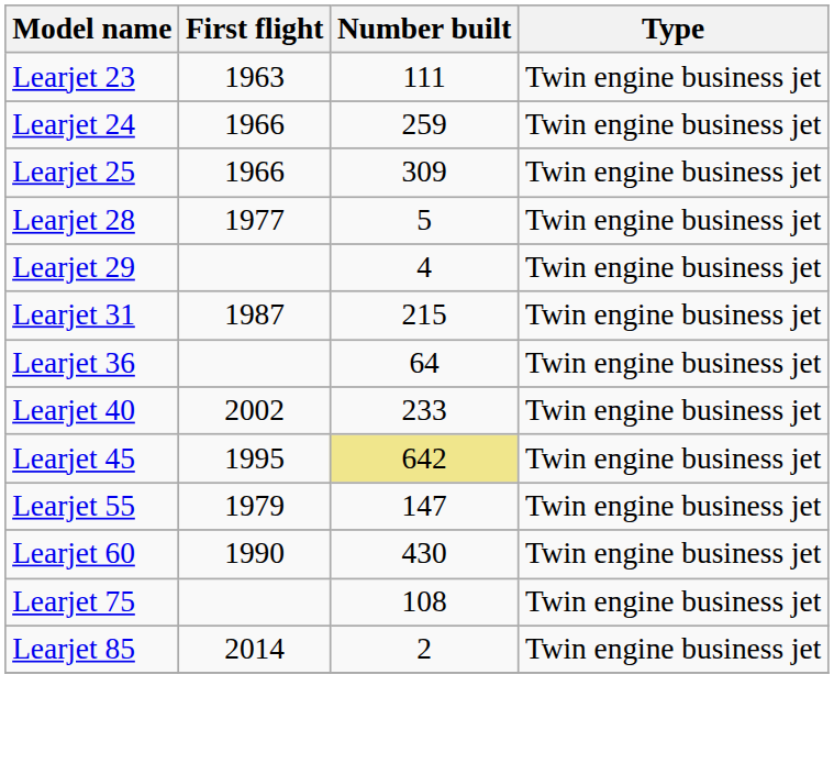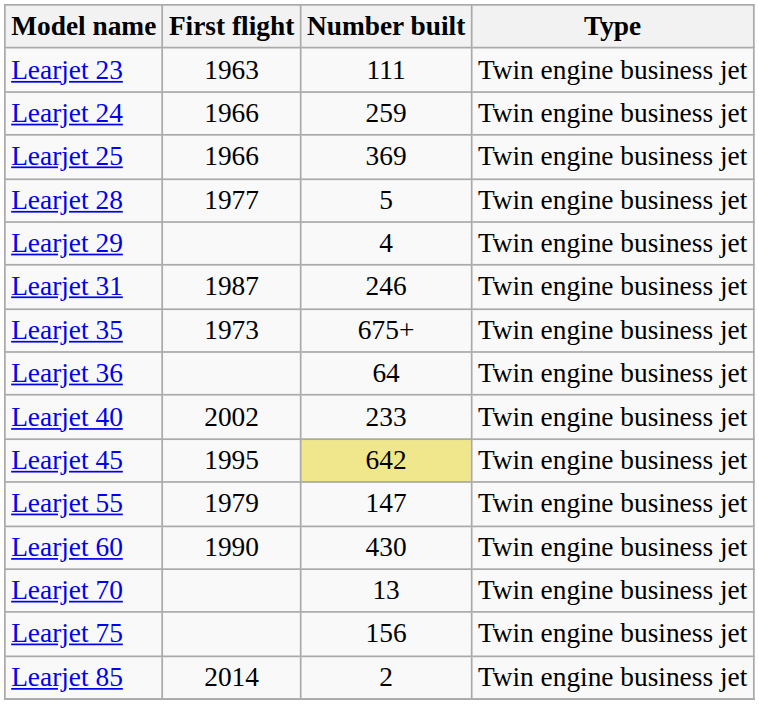Learjet 25 | Number built: 309 -> 369
Learjet 31 | Number built: 215 -> 246
+ row: Learjet 35 | 1973 | 675+ | Twin engine business jet
+ row: Learjet 70 | 13 | Twin engine business jet
Learjet 75 | Number built: 108 -> 156
